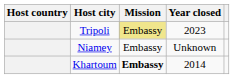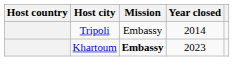Tripoli | Mission: khaki background -> no background
Tripoli | Year closed: 2023 -> 2014
- row: Niamey | Embassy | Unknown
Khartoum | Year closed: 2014 -> 2023
